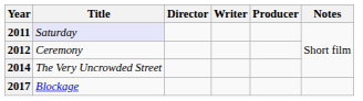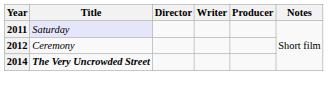2014 | Title: normal -> bold
- row: 2017 | Blockage
